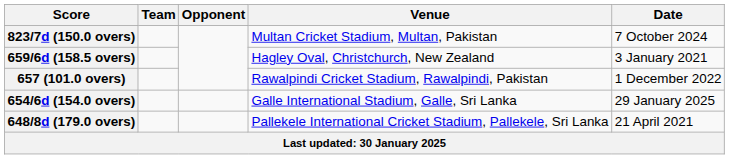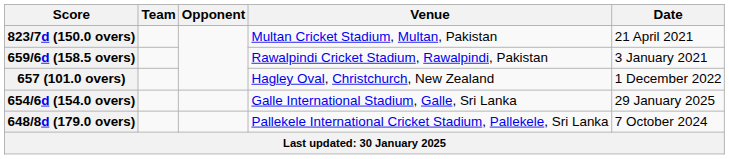823/7d (150.0 overs) | Date: 7 October 2024 -> 21 April 2021
659/6d (158.5 overs) | Venue: Hagley Oval, Christchurch, New Zealand -> Rawalpindi Cricket Stadium, Rawalpindi, Pakistan
657 (101.0 overs) | Venue: Rawalpindi Cricket Stadium, Rawalpindi, Pakistan -> Hagley Oval, Christchurch, New Zealand
648/8d (179.0 overs) | Date: 21 April 2021 -> 7 October 2024
